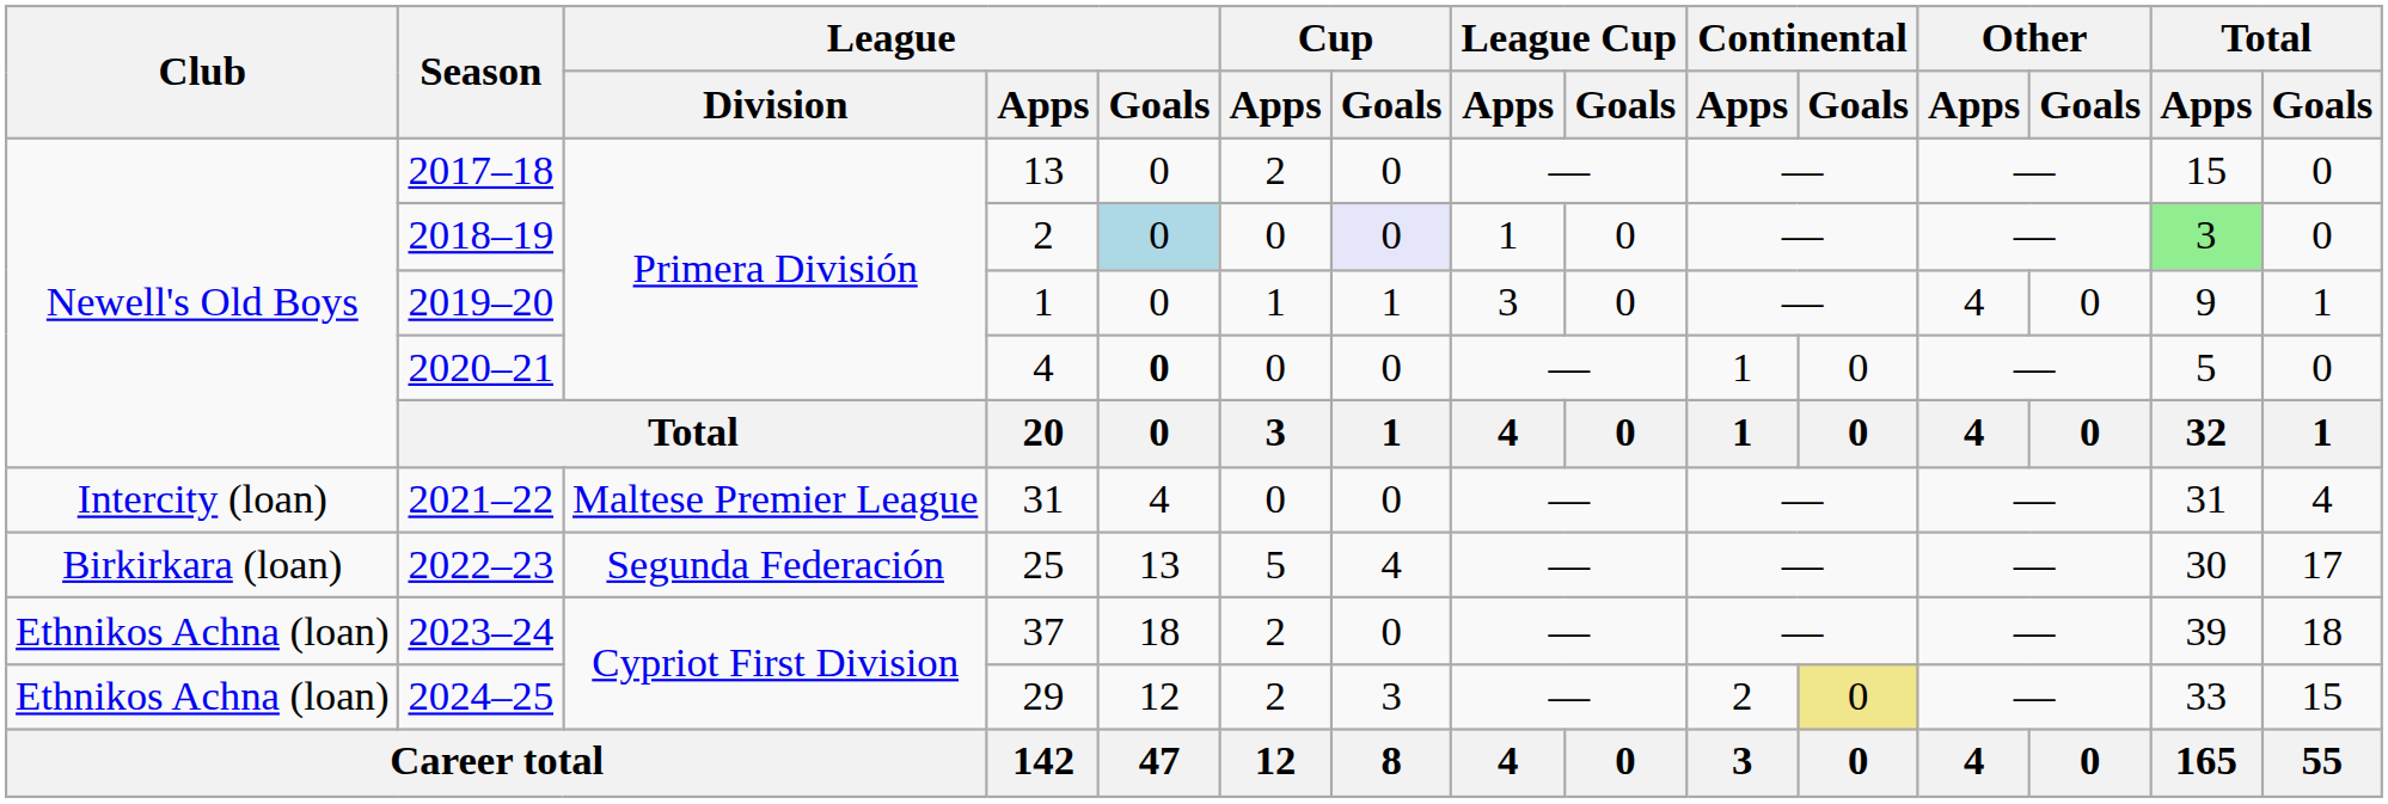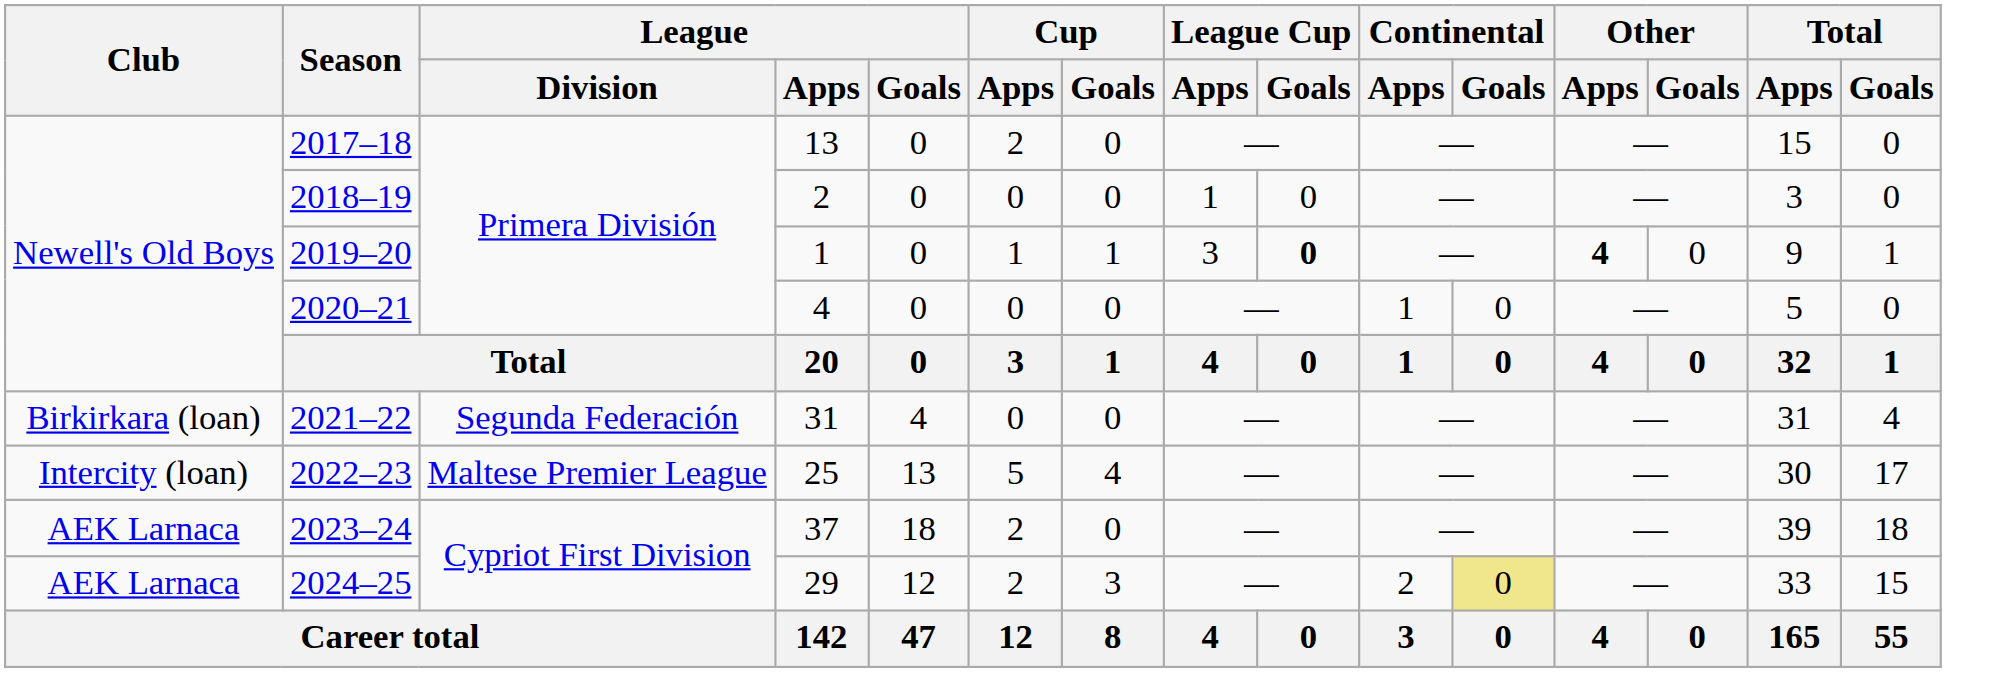2018–19 | League / Goals: lightblue background -> no background
2018–19 | Cup / Goals: lavender background -> no background
2018–19 | Total / Apps: lightgreen background -> no background
2019–20 | League Cup / Goals: normal -> bold
2019–20 | Other / Apps: normal -> bold
2020–21 | League / Goals: bold -> normal
2021–22 | Club: Intercity (loan) -> Birkirkara (loan)
2021–22 | League / Division: Maltese Premier League -> Segunda Federación
2022–23 | Club: Birkirkara (loan) -> Intercity (loan)
2022–23 | League / Division: Segunda Federación -> Maltese Premier League
2023–24 | Club: Ethnikos Achna (loan) -> AEK Larnaca
2024–25 | Club: Ethnikos Achna (loan) -> AEK Larnaca
